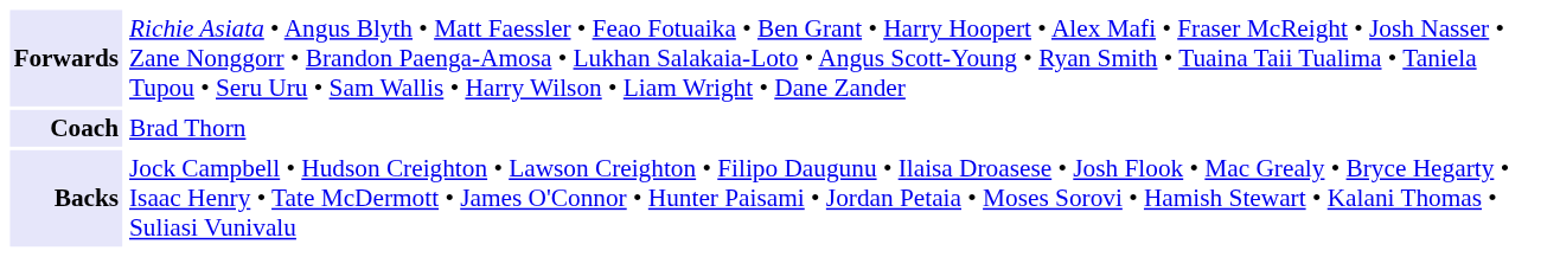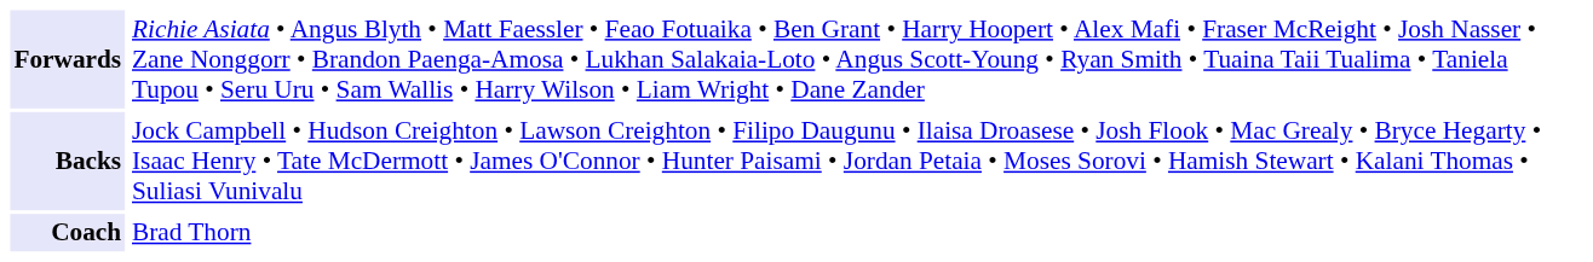rows swapped: Backs <-> Coach
